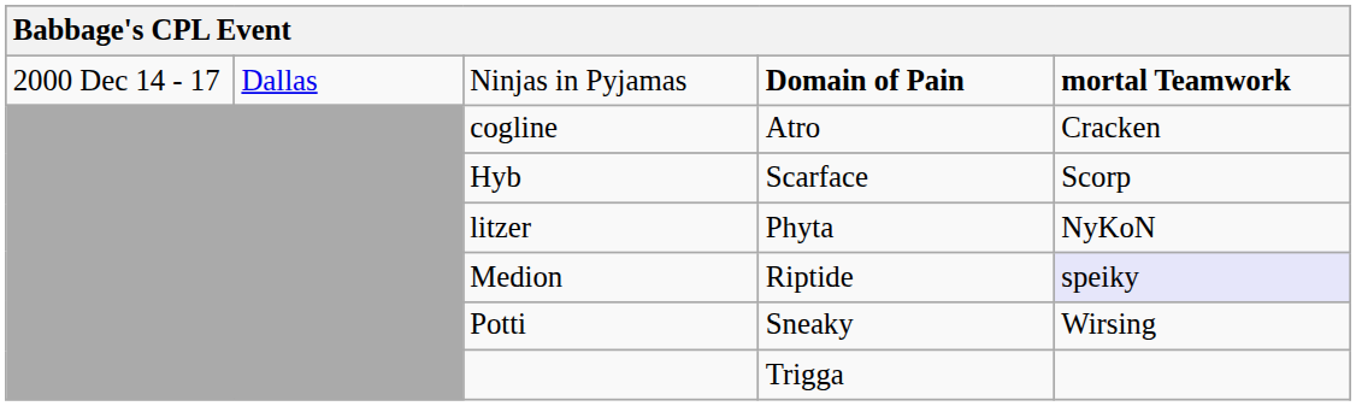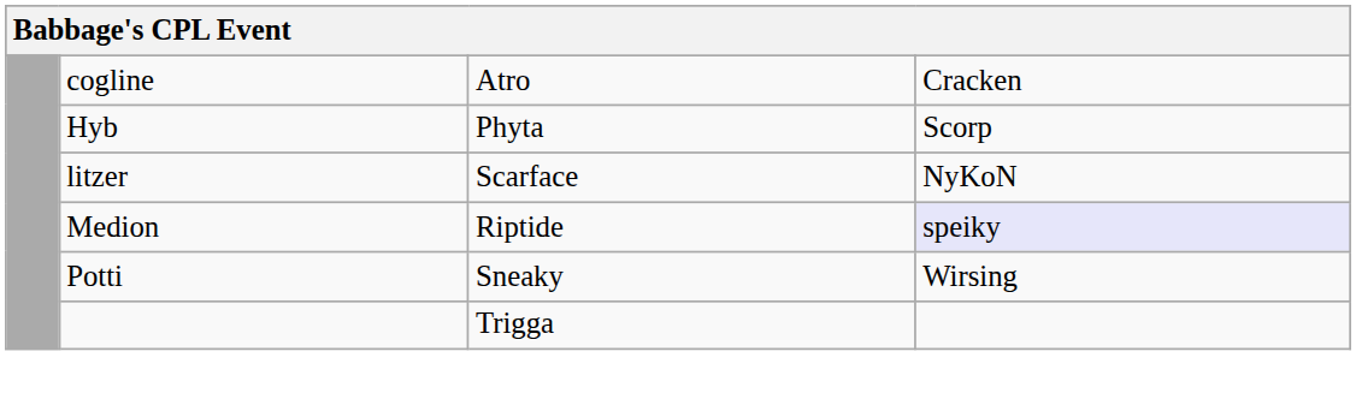- row: 2000 Dec 14 - 17 | Dallas | Ninjas in Pyjamas | Domain of Pain | mortal Teamwork
Hyb | column 4: Scarface -> Phyta
litzer | column 4: Phyta -> Scarface
